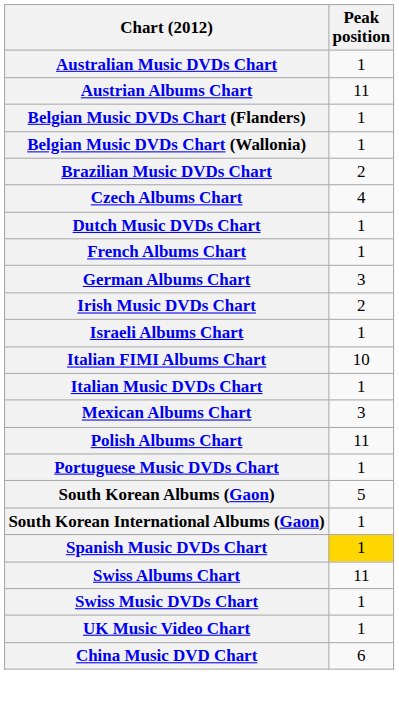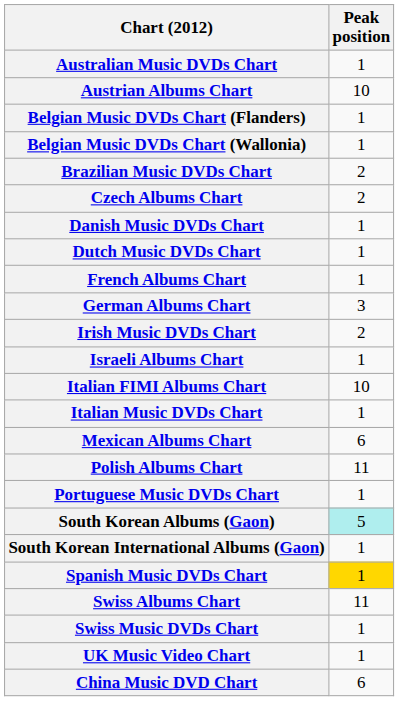Austrian Albums Chart | Peak position: 11 -> 10
Czech Albums Chart | Peak position: 4 -> 2
+ row: Danish Music DVDs Chart | 1
Mexican Albums Chart | Peak position: 3 -> 6
South Korean Albums (Gaon) | Peak position: no background -> paleturquoise background
